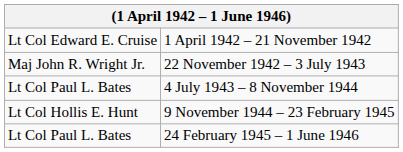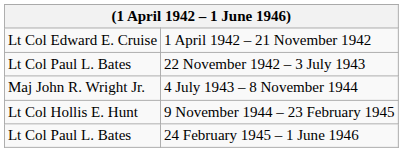22 November 1942 – 3 July 1943 | column 1: Maj John R. Wright Jr. -> Lt Col Paul L. Bates
4 July 1943 – 8 November 1944 | column 1: Lt Col Paul L. Bates -> Maj John R. Wright Jr.
